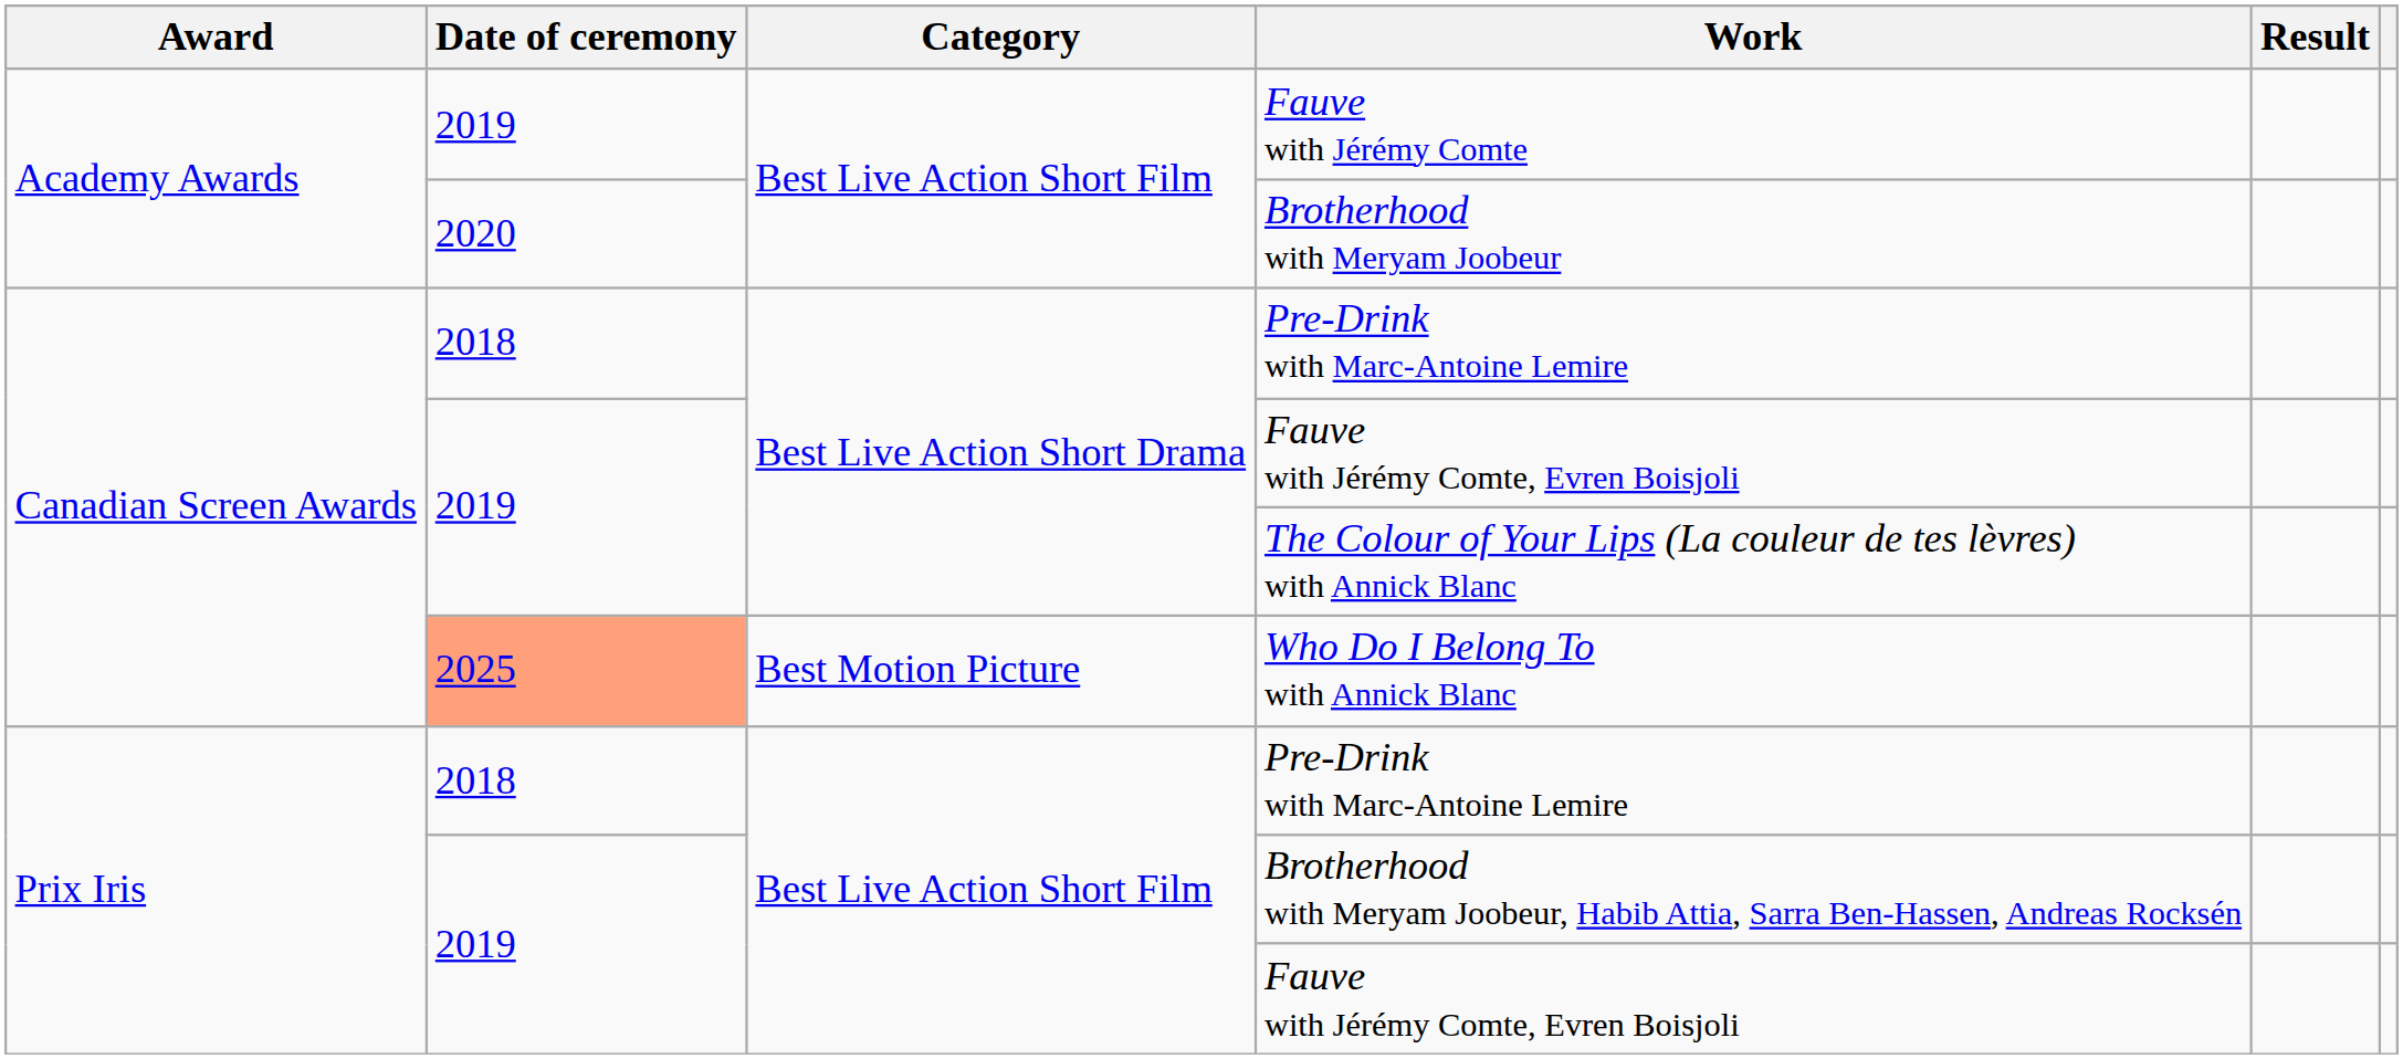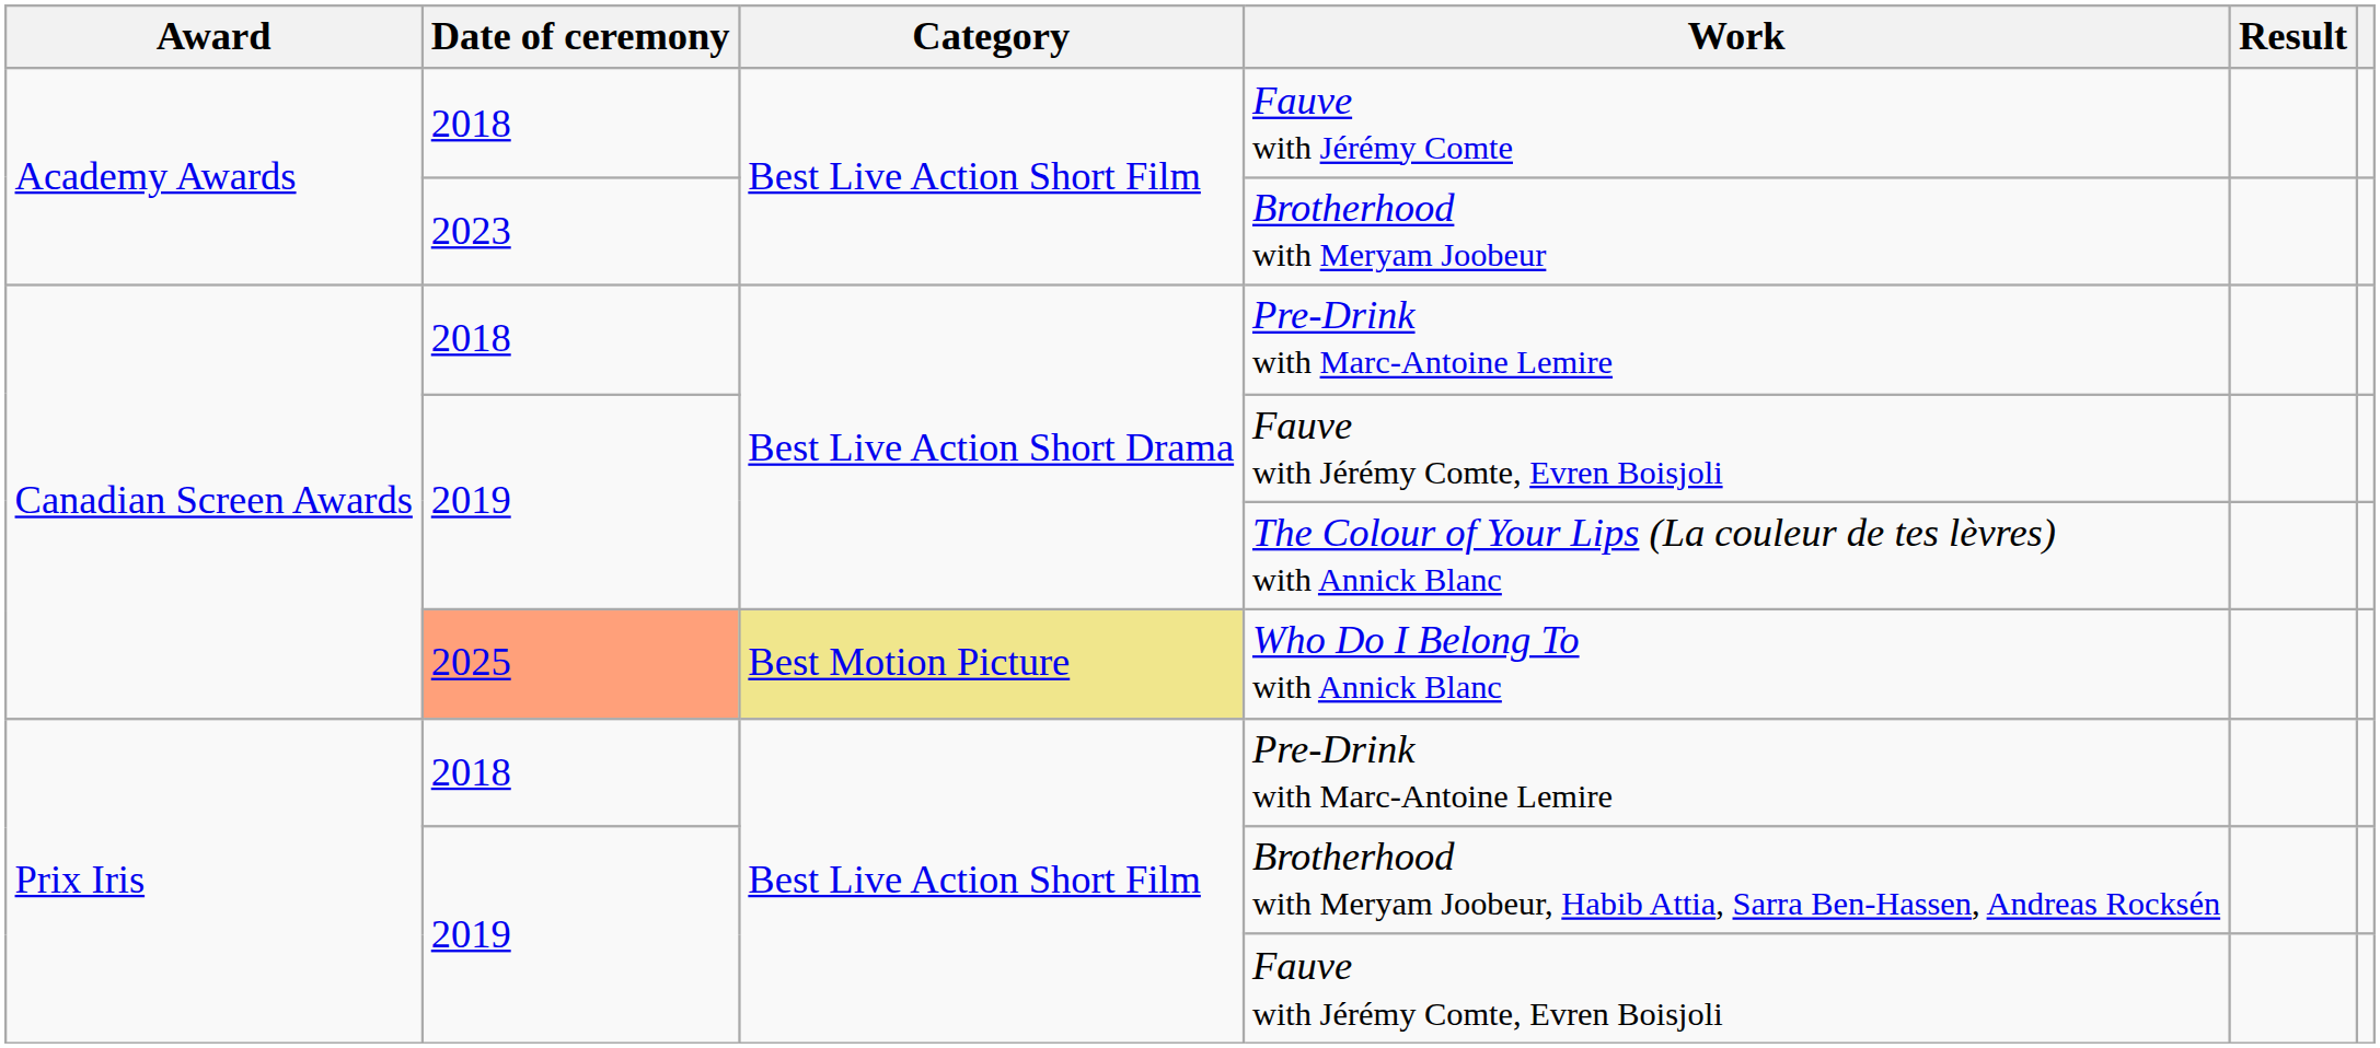Fauve with Jérémy Comte | Date of ceremony: 2019 -> 2018
Brotherhood with Meryam Joobeur | Date of ceremony: 2020 -> 2023
Who Do I Belong To with Annick Blanc | Category: no background -> khaki background
